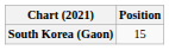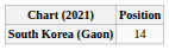South Korea (Gaon) | Position: 15 -> 14
